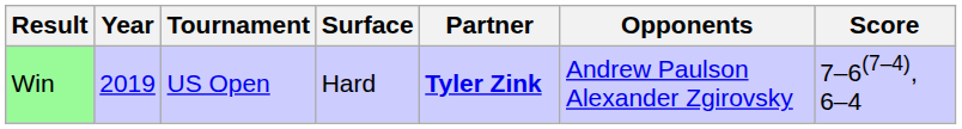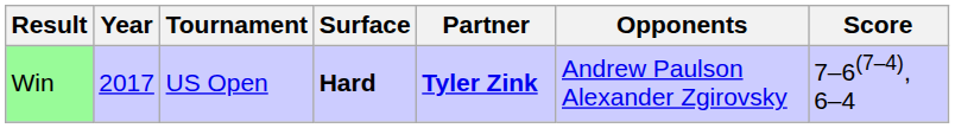Win | Year: 2019 -> 2017
Win | Surface: normal -> bold
